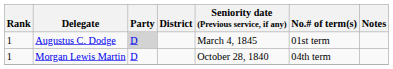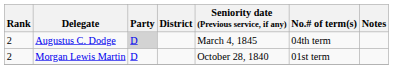Augustus C. Dodge | Rank: 1 -> 2
Augustus C. Dodge | No.# of term(s): 01st term -> 04th term
Morgan Lewis Martin | Rank: 1 -> 2
Morgan Lewis Martin | No.# of term(s): 04th term -> 01st term
